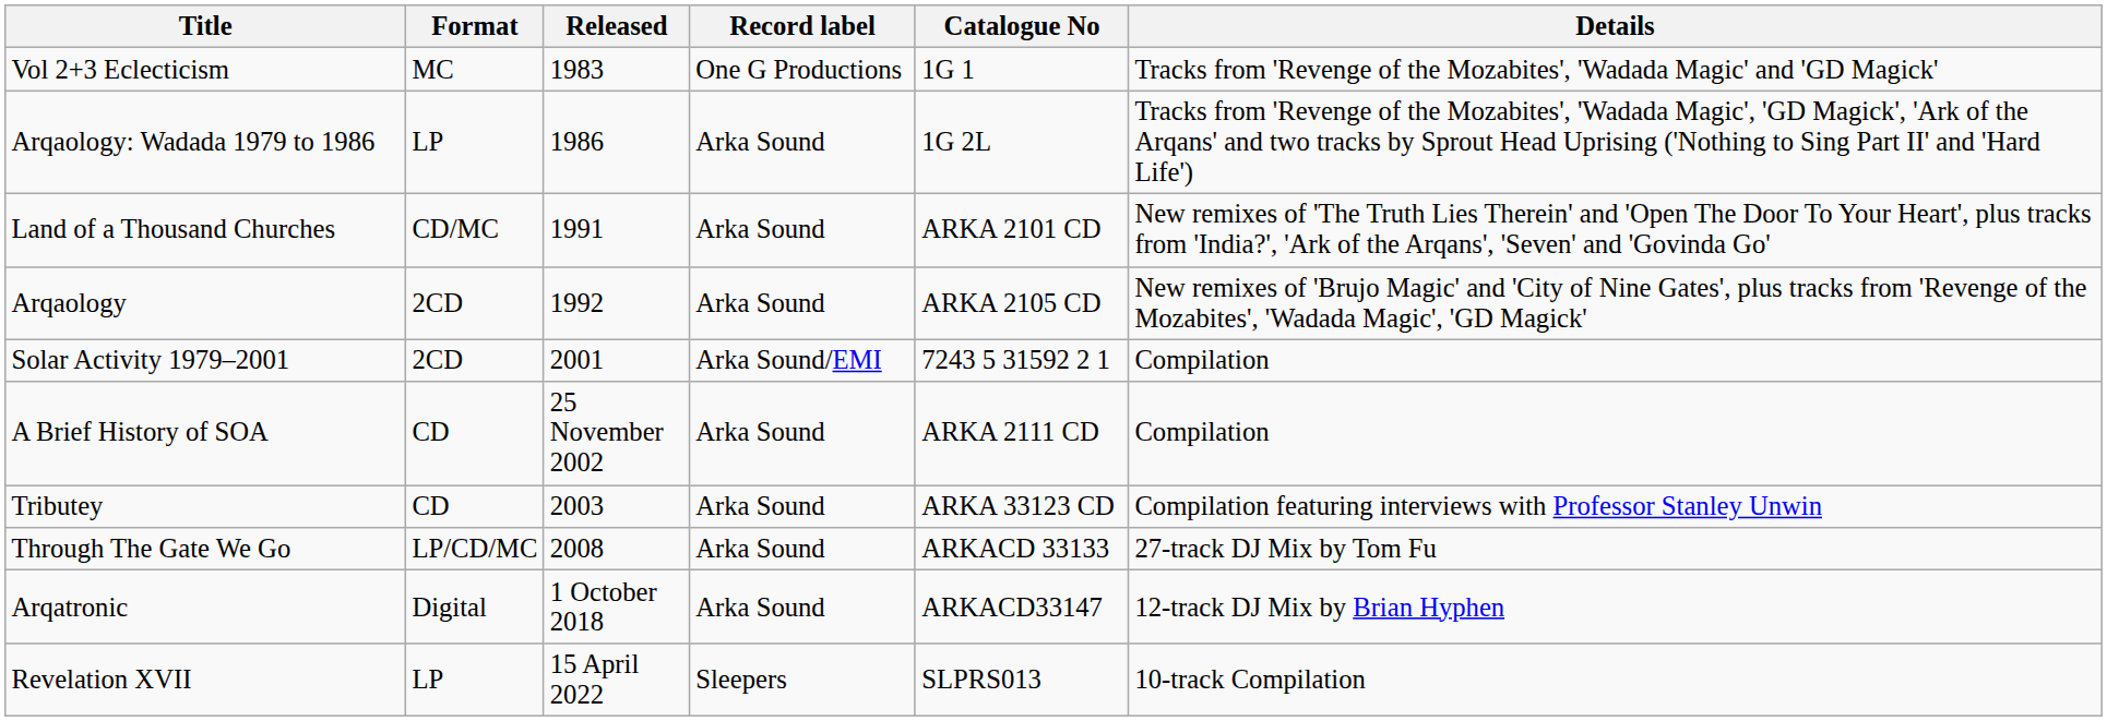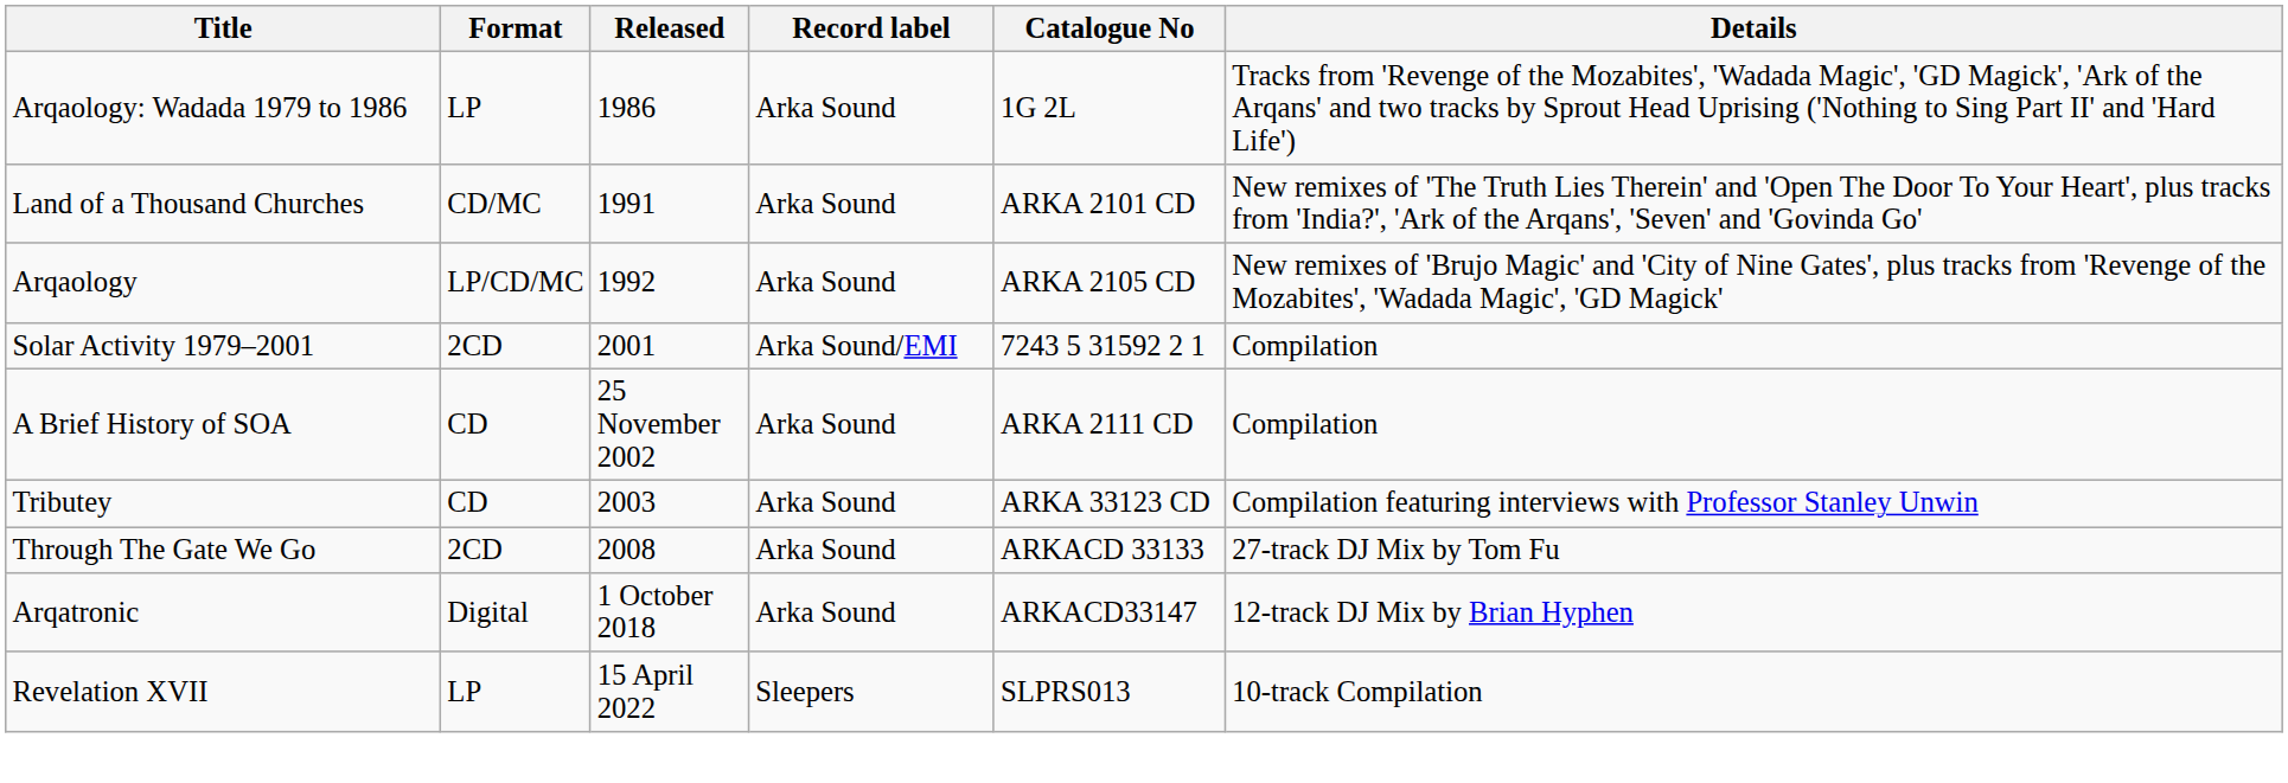- row: Vol 2+3 Eclecticism | MC | 1983 | One G Productions | 1G 1 | Tracks from 'Revenge of the Mozabites', 'Wadada Magic' and 'GD Magick'
Arqaology | Format: 2CD -> LP/CD/MC
Through The Gate We Go | Format: LP/CD/MC -> 2CD
